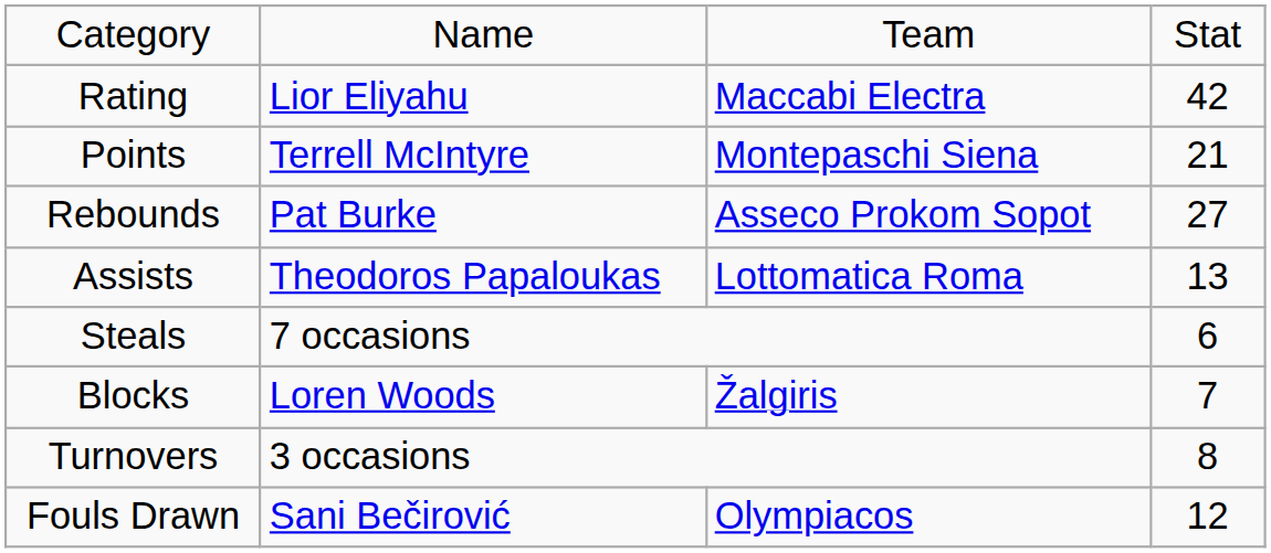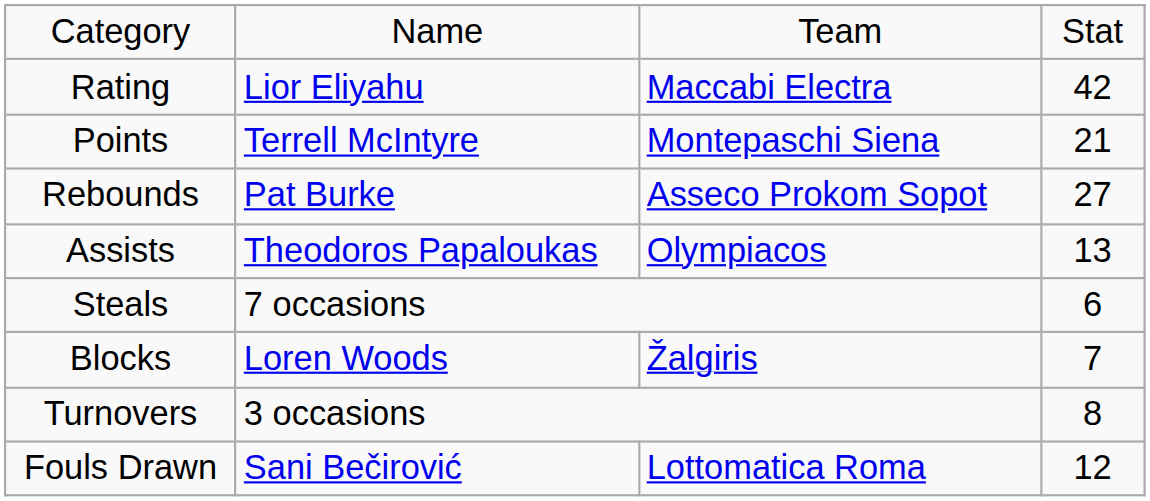Assists | column 3: Lottomatica Roma -> Olympiacos
Fouls Drawn | column 3: Olympiacos -> Lottomatica Roma
